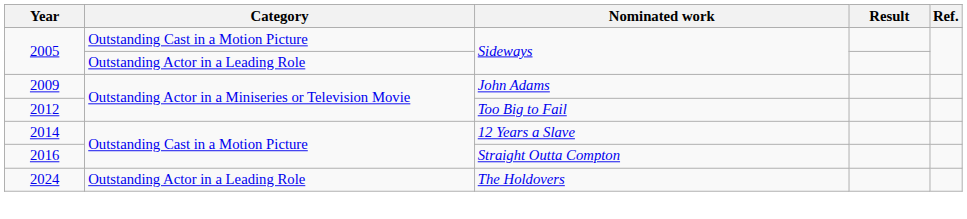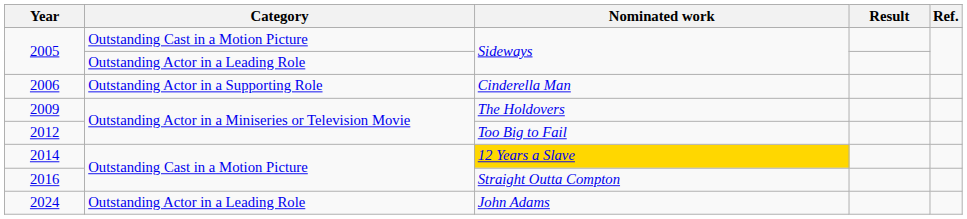+ row: 2006 | Outstanding Actor in a Supporting Role | Cinderella Man
2009 | Nominated work: John Adams -> The Holdovers
2014 | Nominated work: no background -> gold background
2024 | Nominated work: The Holdovers -> John Adams
